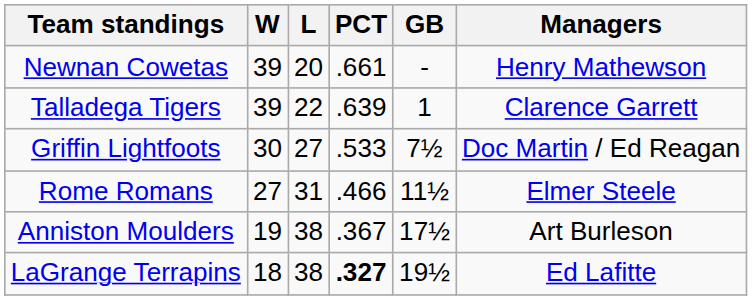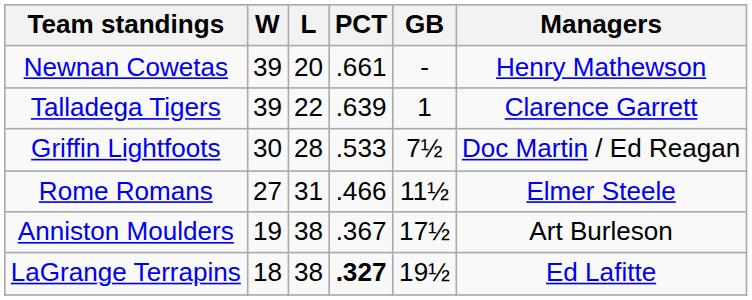Griffin Lightfoots | L: 27 -> 28
